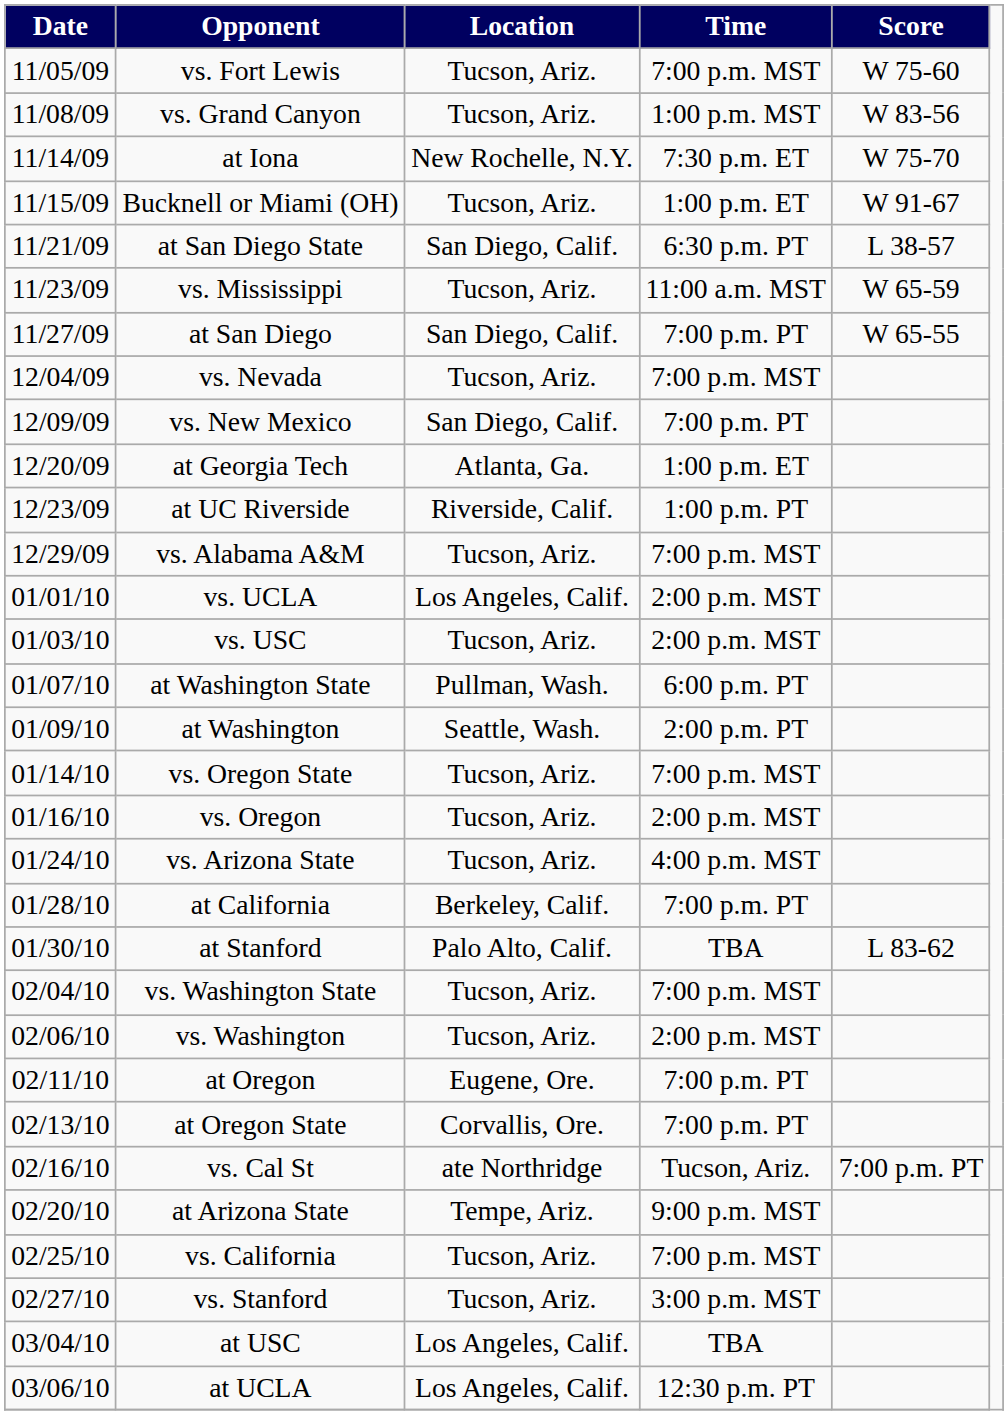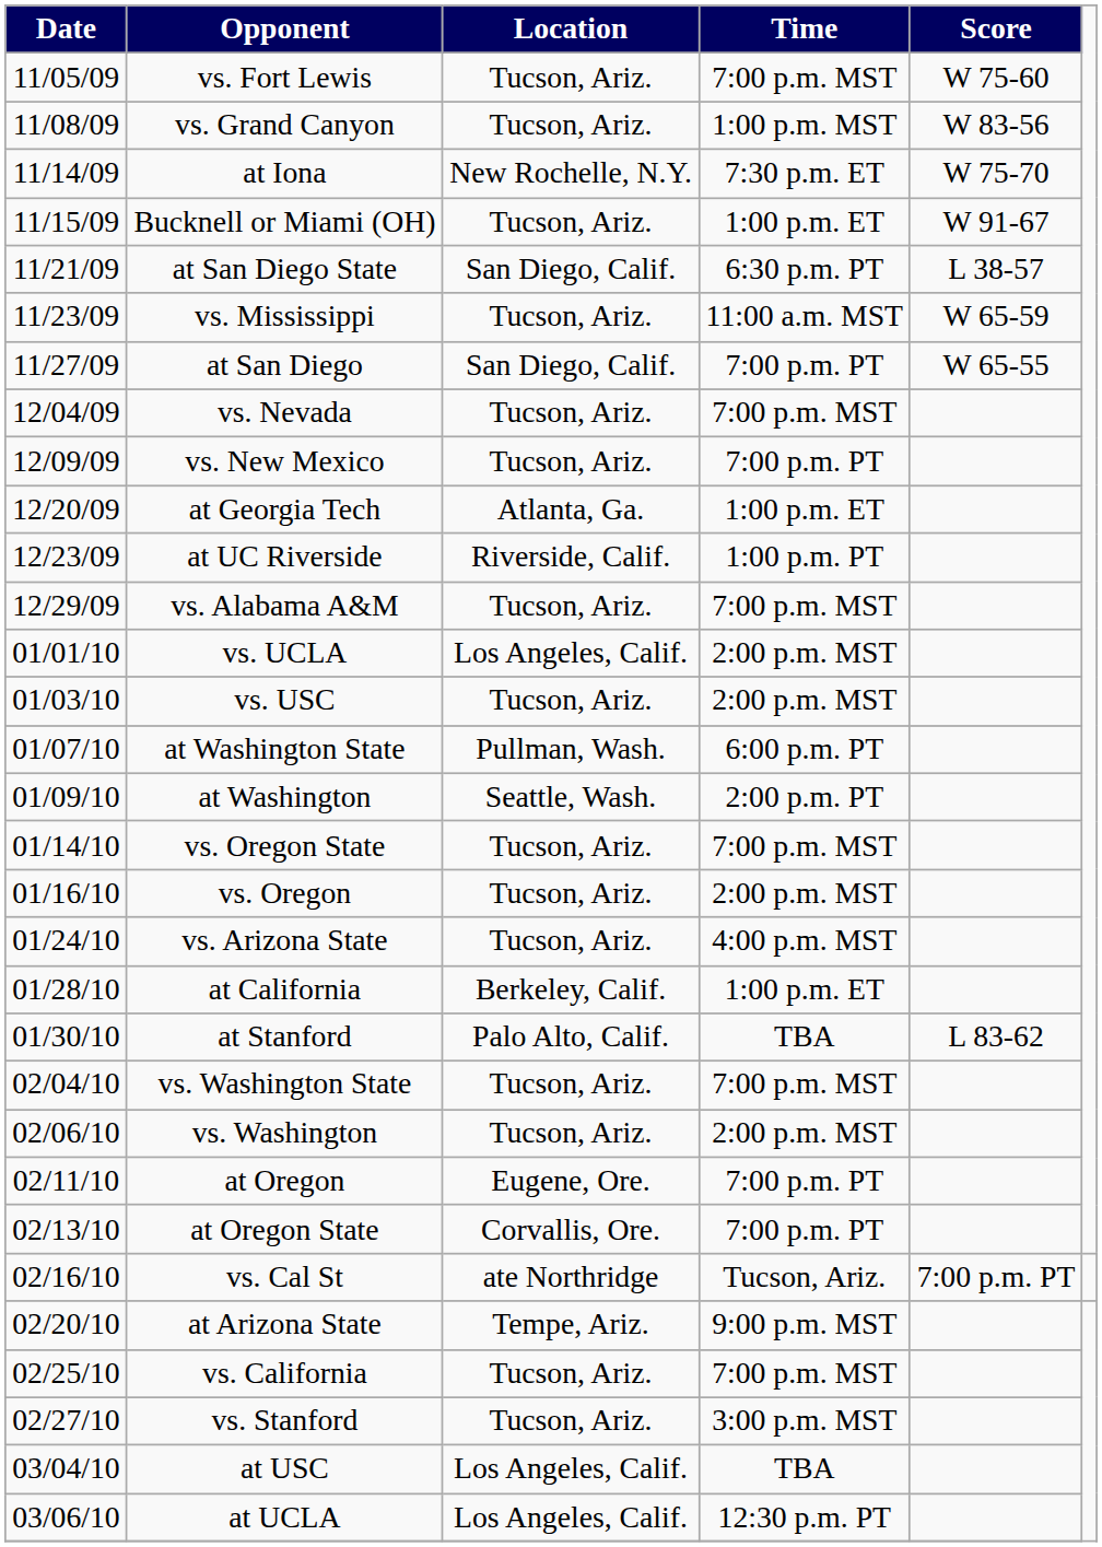vs. New Mexico | Location: San Diego, Calif. -> Tucson, Ariz.
at California | Time: 7:00 p.m. PT -> 1:00 p.m. ET
